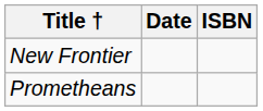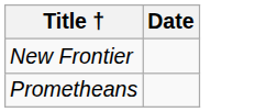- column: ISBN
